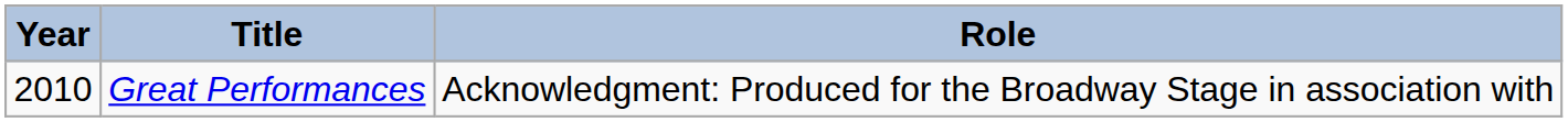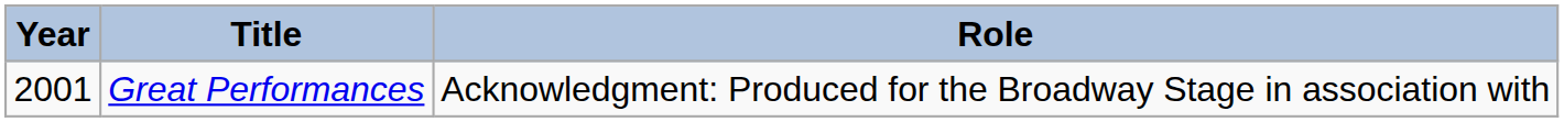Great Performances | Year: 2010 -> 2001
